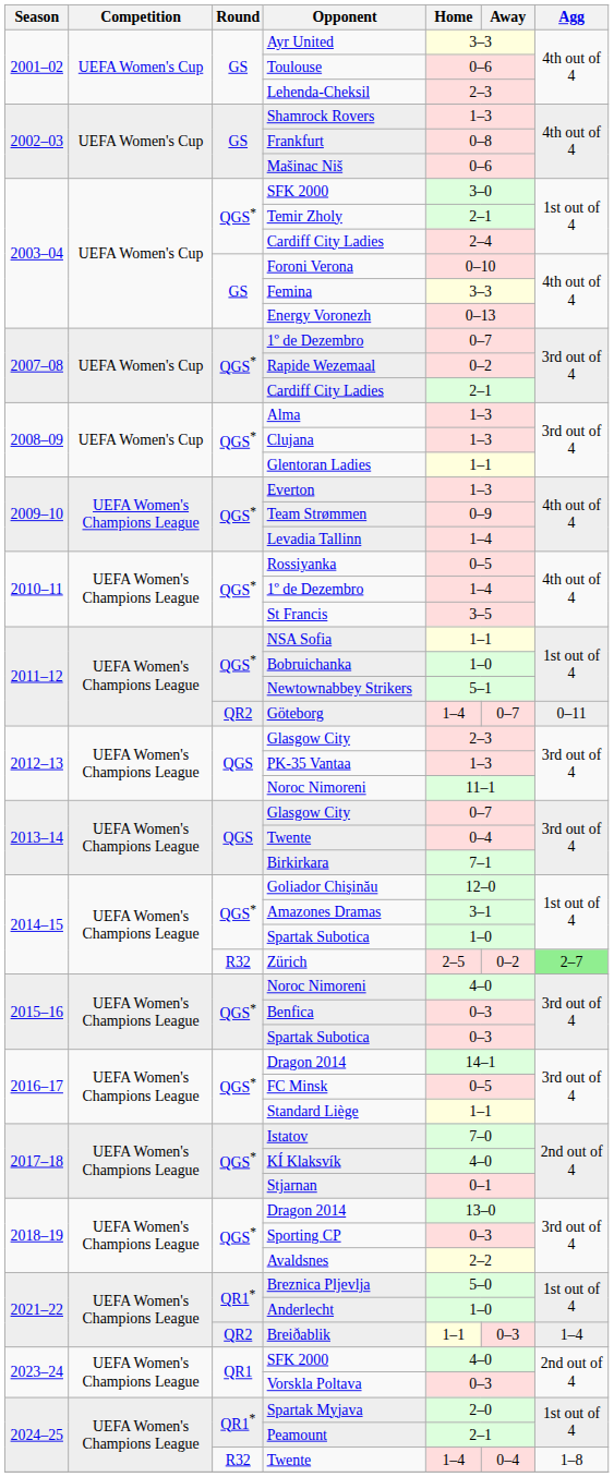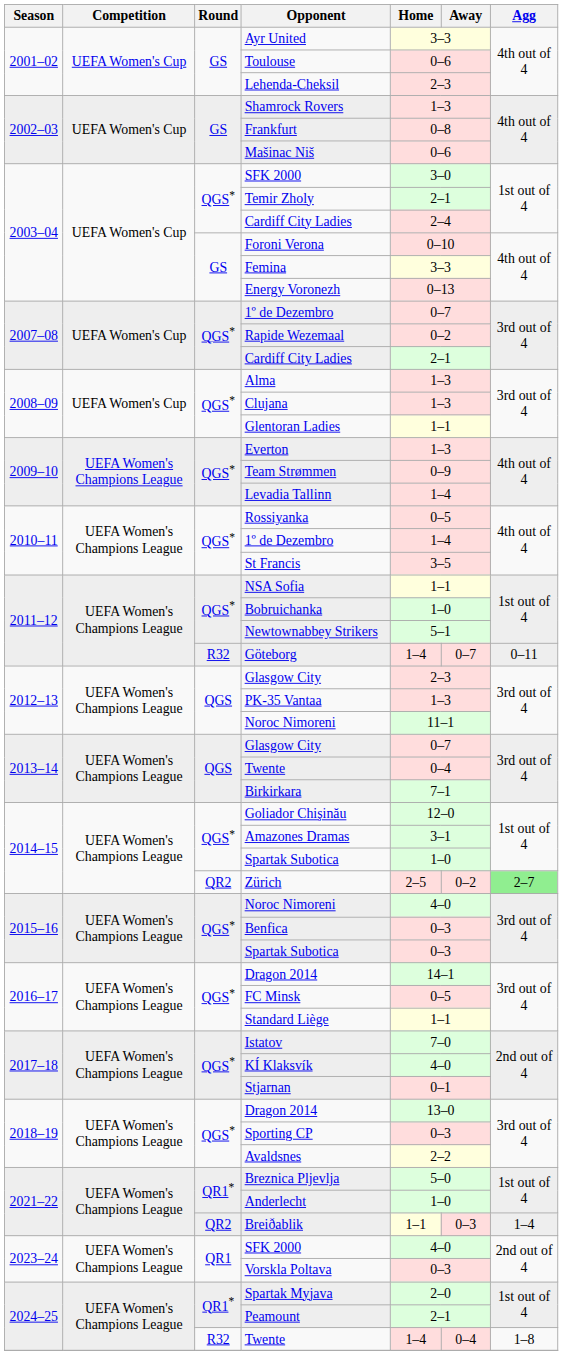Göteborg | Round: QR2 -> R32
Zürich | Round: R32 -> QR2
